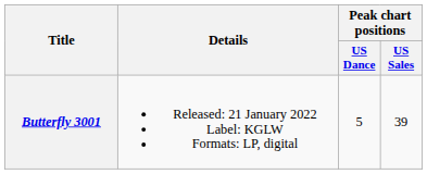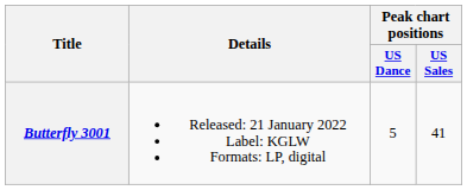Butterfly 3001 | Peak chart positions / US Sales: 39 -> 41
